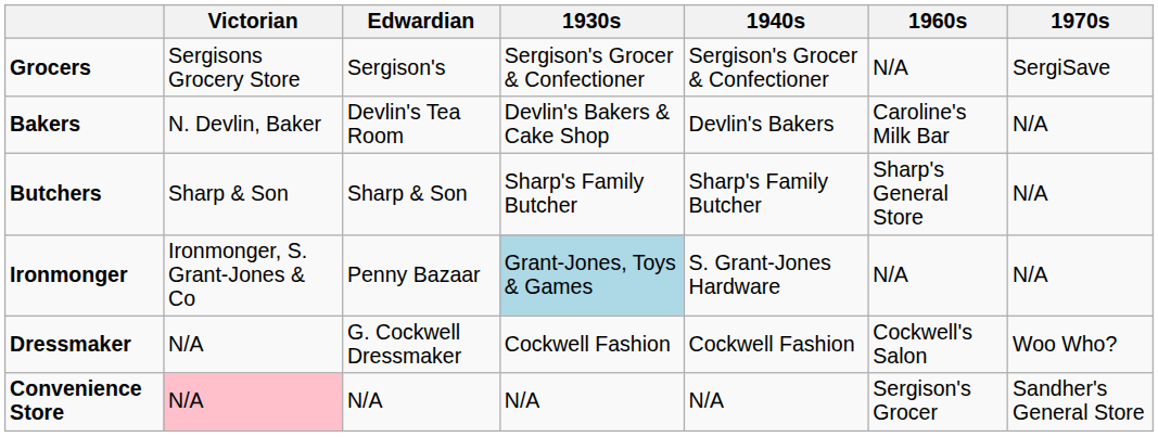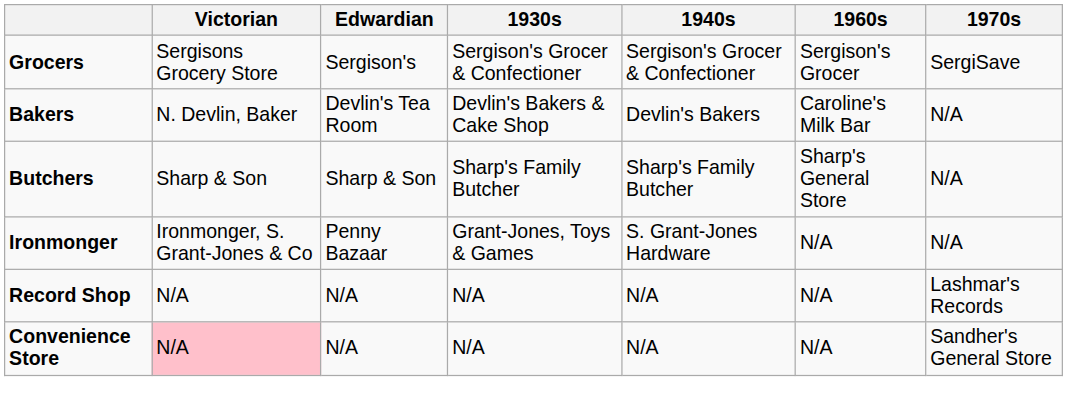Grocers | 1960s: N/A -> Sergison's Grocer
Ironmonger | 1930s: lightblue background -> no background
- row: Dressmaker | N/A | G. Cockwell Dressmaker | Cockwell Fashion | Cockwell Fashion | Cockwell's Salon | Woo Who?
+ row: Record Shop | N/A | N/A | N/A | N/A | N/A | Lashmar's Records
Convenience Store | 1960s: Sergison's Grocer -> N/A
